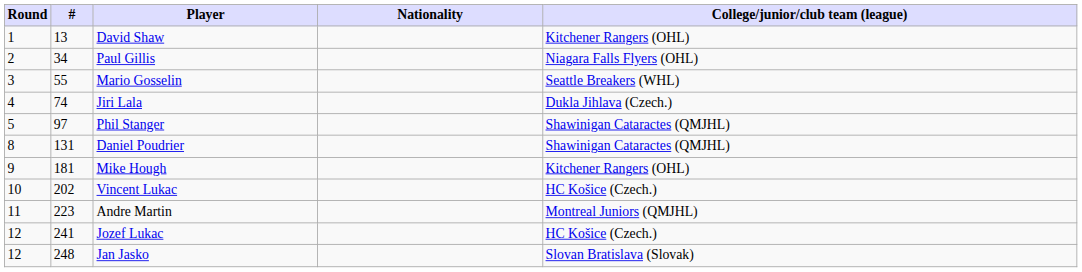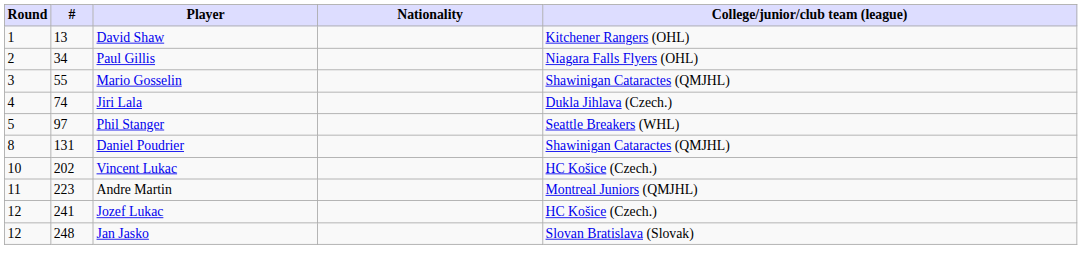Mario Gosselin | College/junior/club team (league): Seattle Breakers (WHL) -> Shawinigan Cataractes (QMJHL)
Phil Stanger | College/junior/club team (league): Shawinigan Cataractes (QMJHL) -> Seattle Breakers (WHL)
- row: 9 | 181 | Mike Hough | Kitchener Rangers (OHL)
